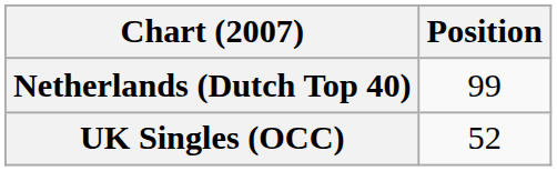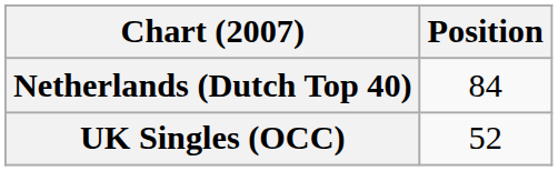Netherlands (Dutch Top 40) | Position: 99 -> 84
